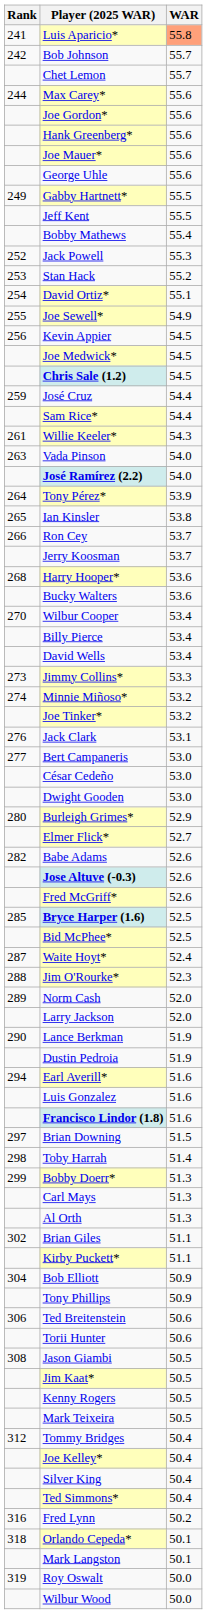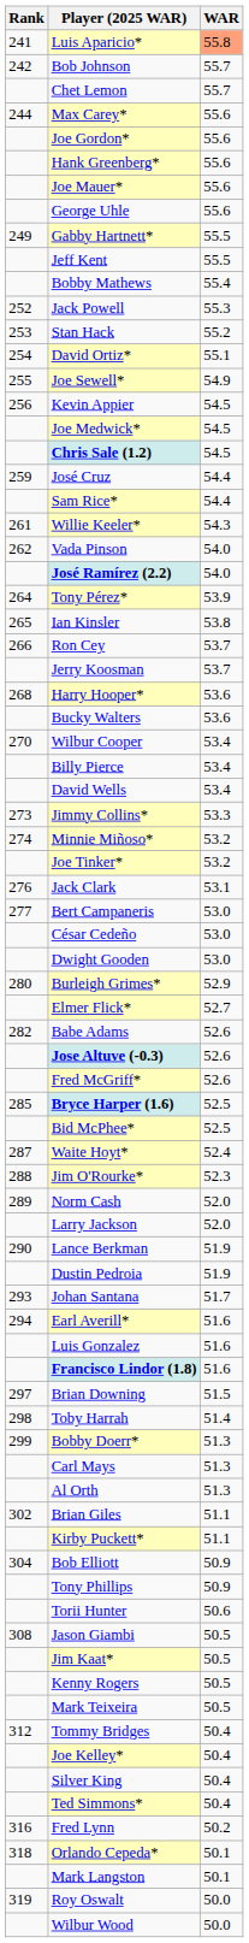Vada Pinson | Rank: 263 -> 262
+ row: 293 | Johan Santana | 51.7
- row: 306 | Ted Breitenstein | 50.6
